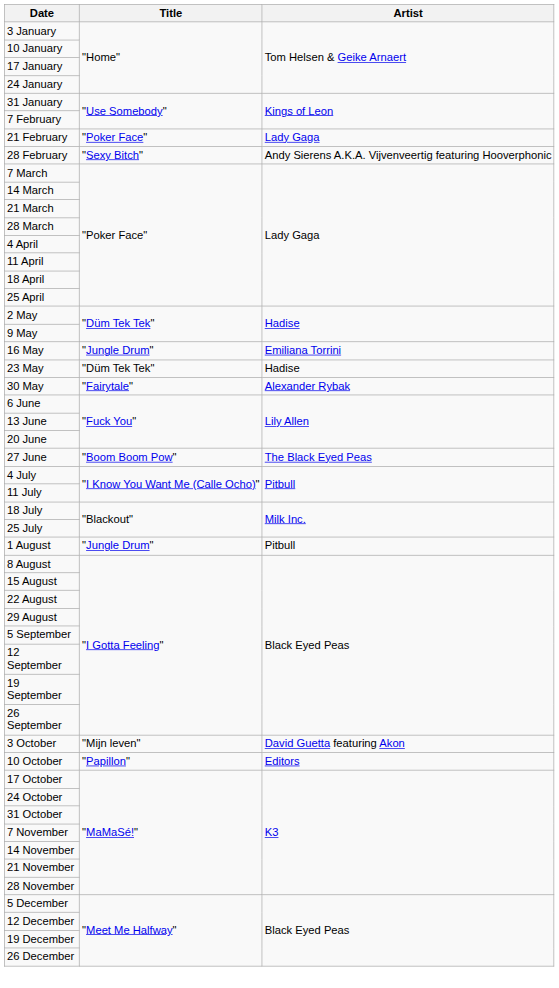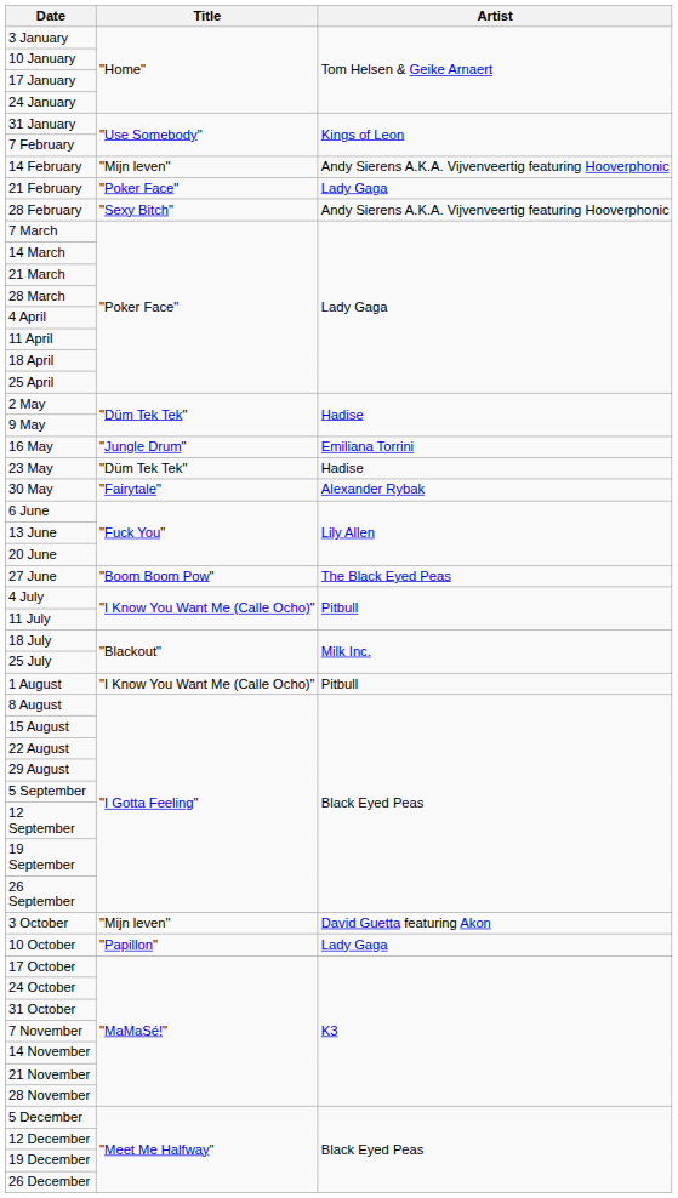+ row: 14 February | "Mijn leven" | Andy Sierens A.K.A. Vijvenveertig featuring Hooverphonic
1 August | Title: "Jungle Drum" -> "I Know You Want Me (Calle Ocho)"
10 October | Artist: Editors -> Lady Gaga
